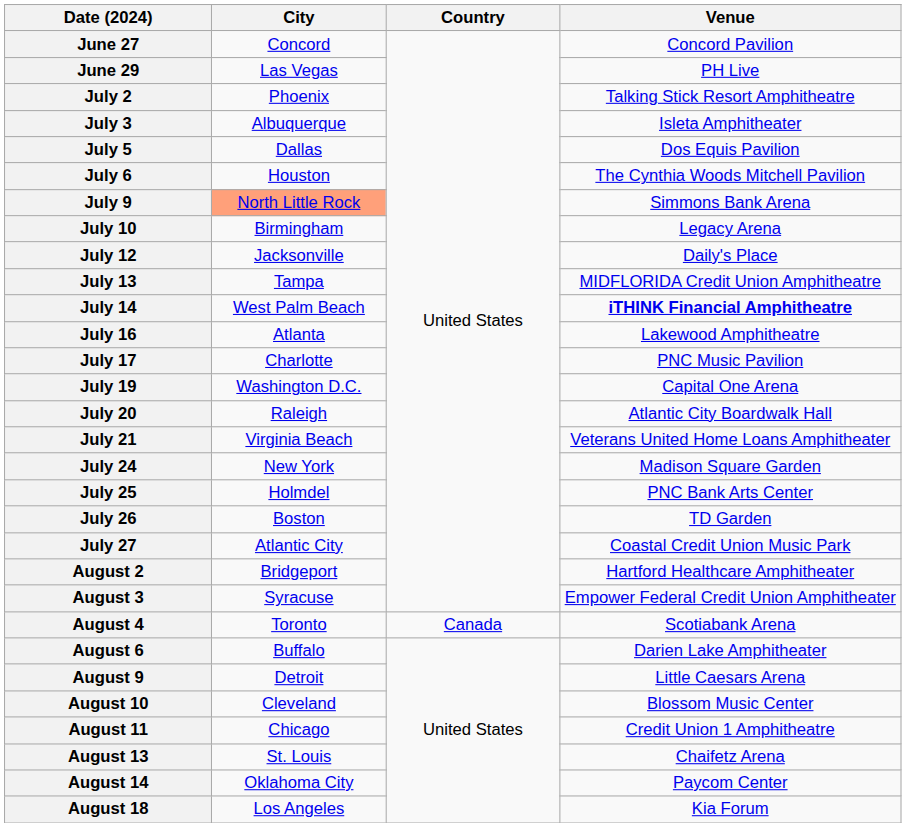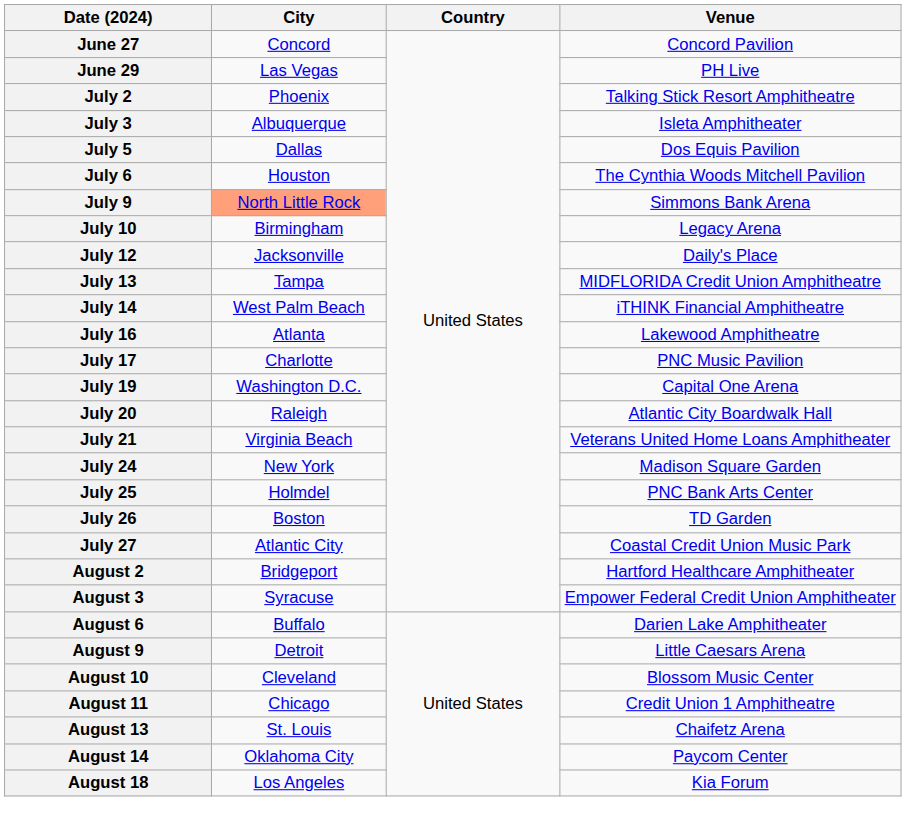July 14 | Venue: bold -> normal
- row: August 4 | Toronto | Canada | Scotiabank Arena
